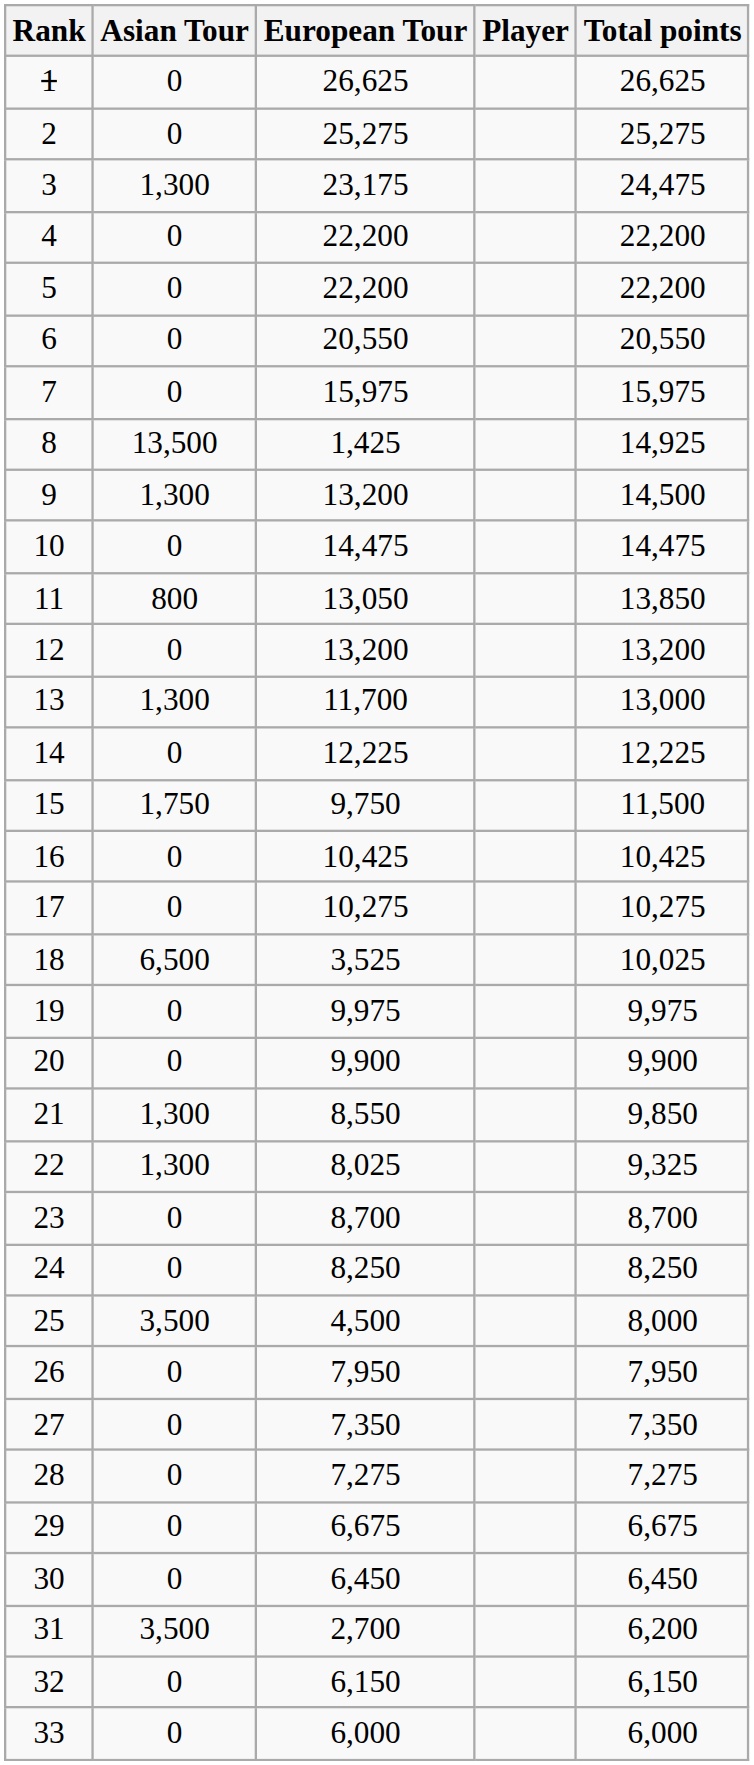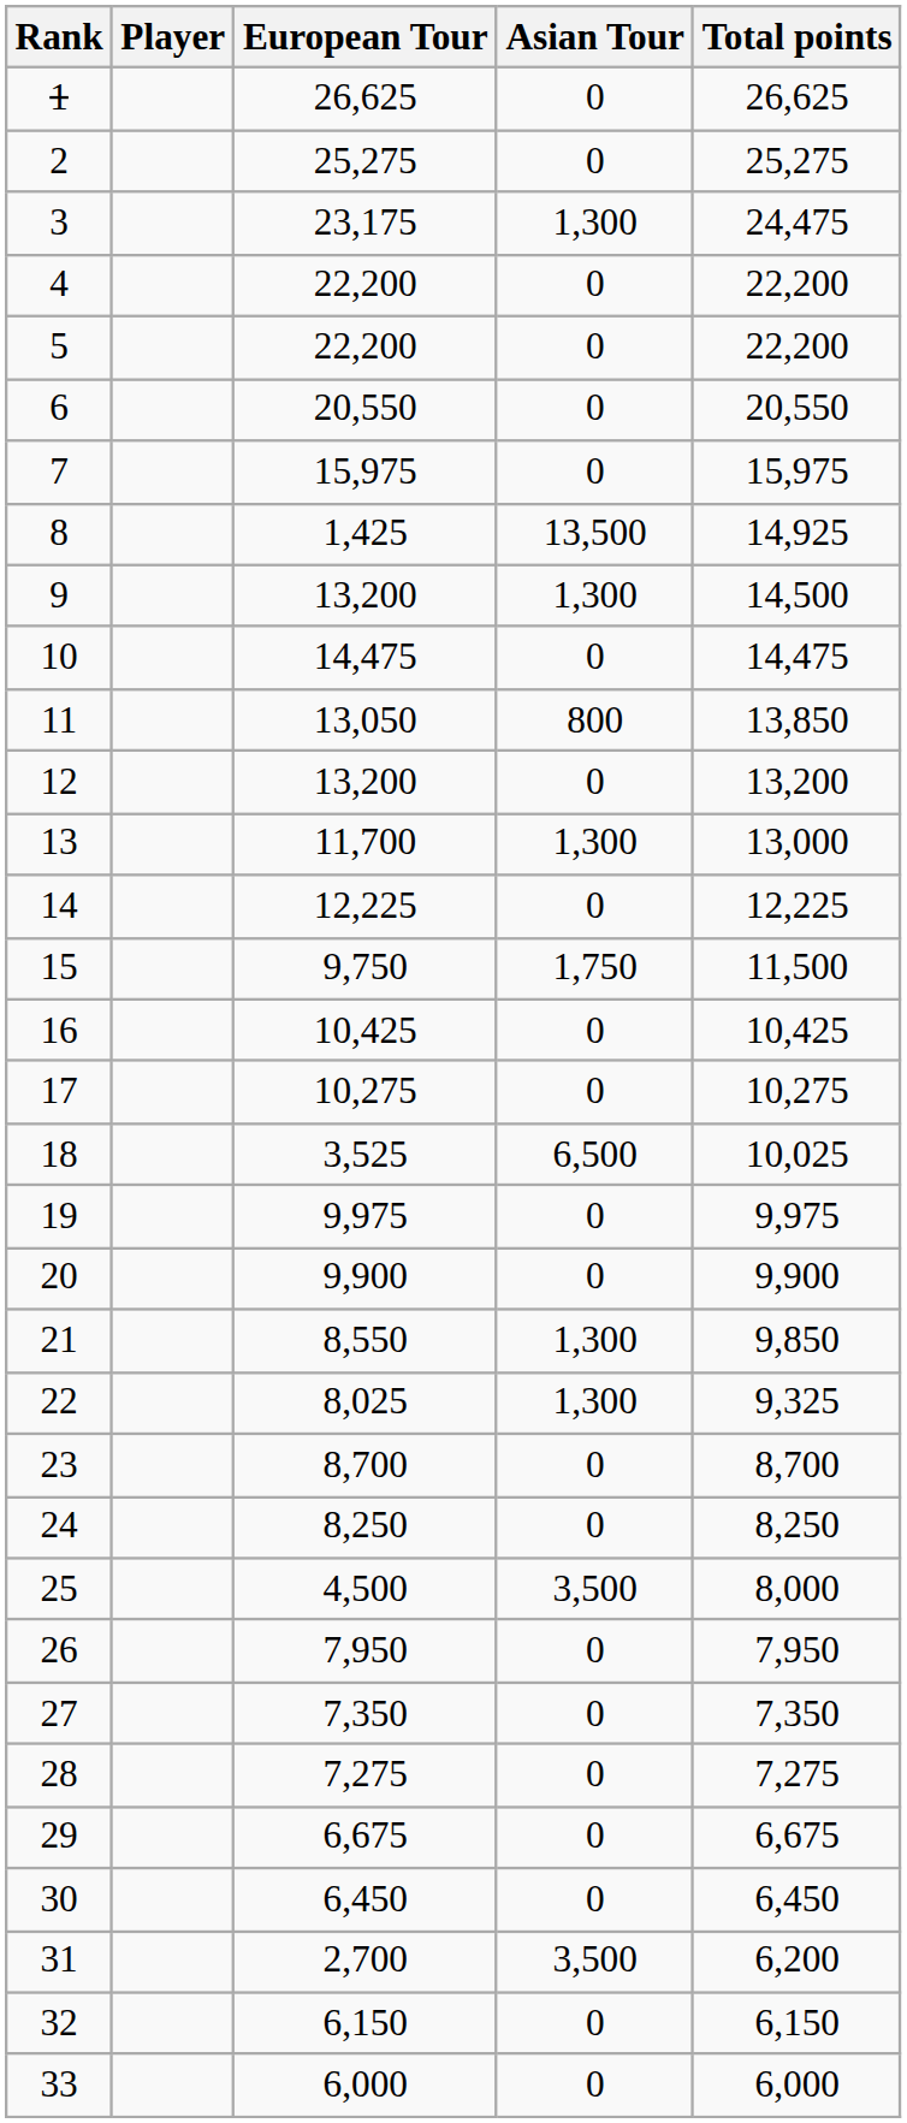columns swapped: Player <-> Asian Tour
